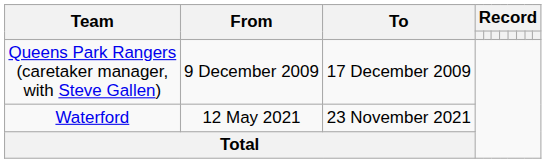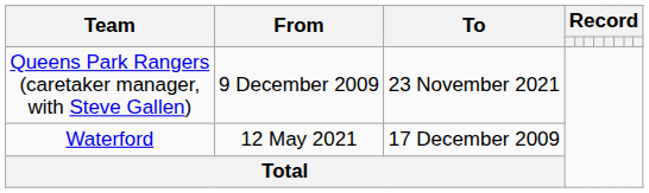Queens Park Rangers (caretaker manager, with Steve Gallen) | To: 17 December 2009 -> 23 November 2021
Waterford | To: 23 November 2021 -> 17 December 2009
